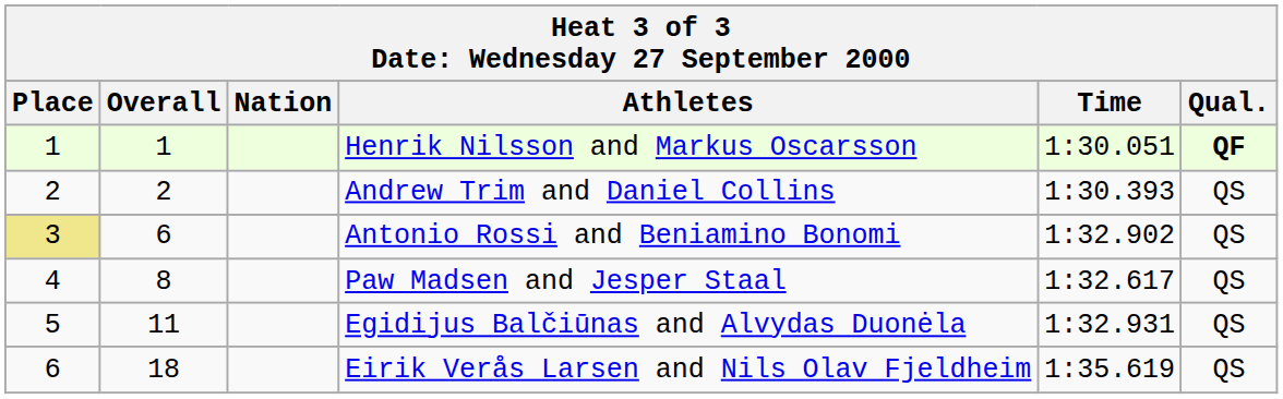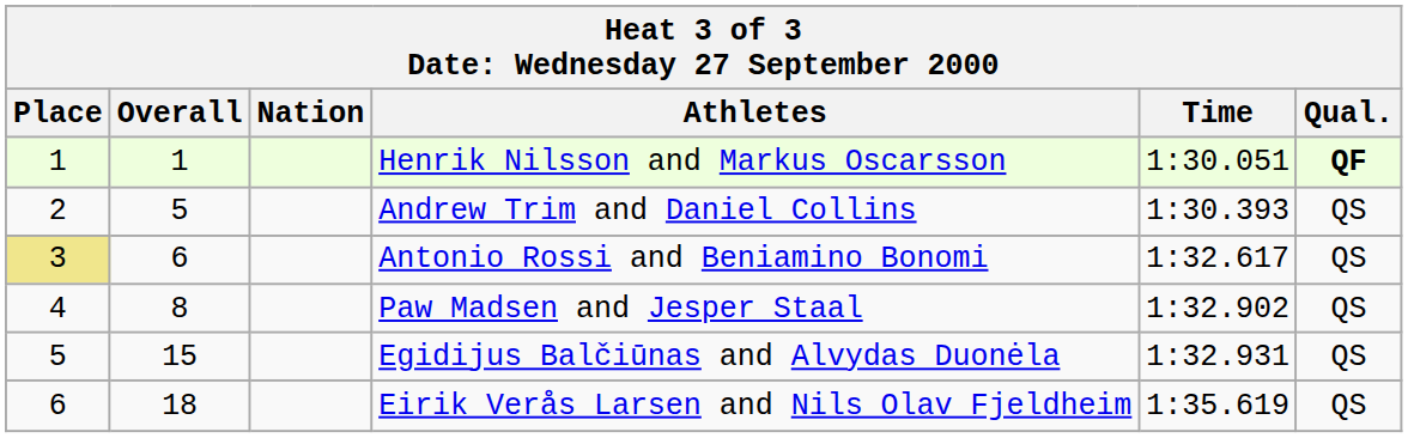Andrew Trim and Daniel Collins | Overall: 2 -> 5
Antonio Rossi and Beniamino Bonomi | Time: 1:32.902 -> 1:32.617
Paw Madsen and Jesper Staal | Time: 1:32.617 -> 1:32.902
Egidijus Balčiūnas and Alvydas Duonėla | Overall: 11 -> 15
